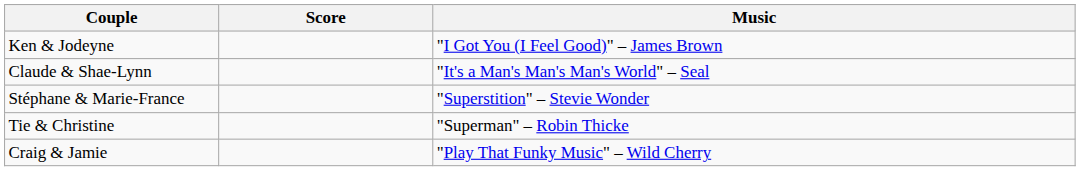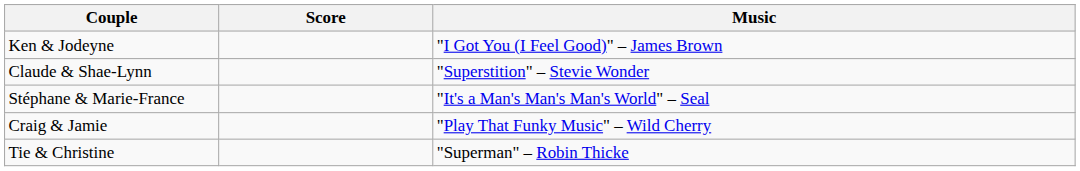Claude & Shae-Lynn | Music: "It's a Man's Man's Man's World" – Seal -> "Superstition" – Stevie Wonder
Stéphane & Marie-France | Music: "Superstition" – Stevie Wonder -> "It's a Man's Man's Man's World" – Seal
rows swapped: Tie & Christine <-> Craig & Jamie
